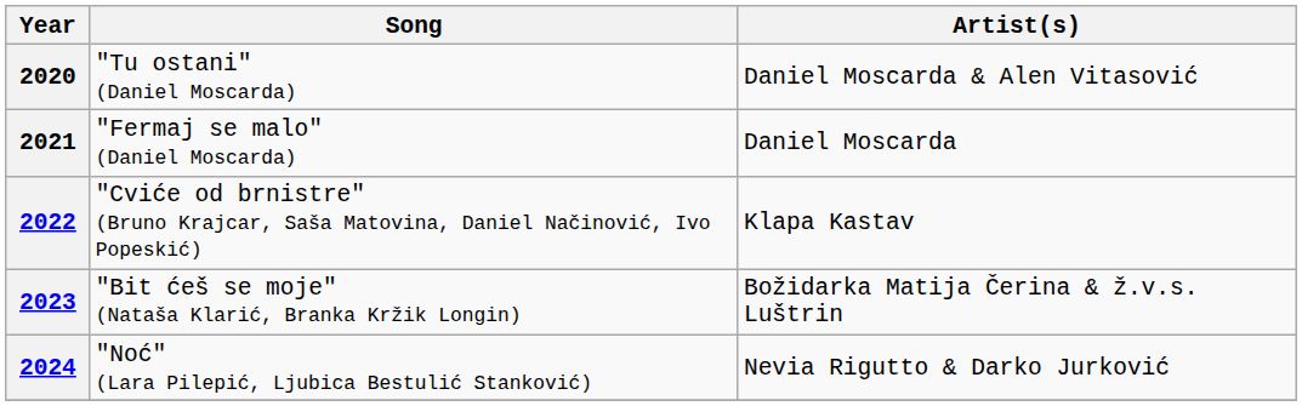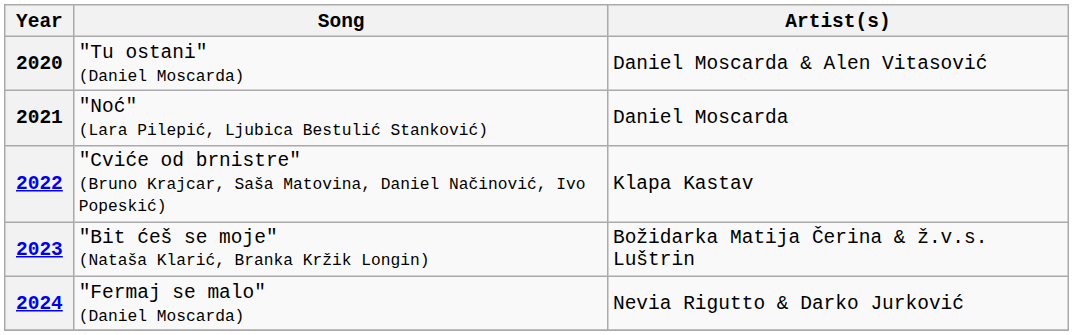2021 | Song: "Fermaj se malo" (Daniel Moscarda) -> "Noć" (Lara Pilepić, Ljubica Bestulić Stanković)
2024 | Song: "Noć" (Lara Pilepić, Ljubica Bestulić Stanković) -> "Fermaj se malo" (Daniel Moscarda)
